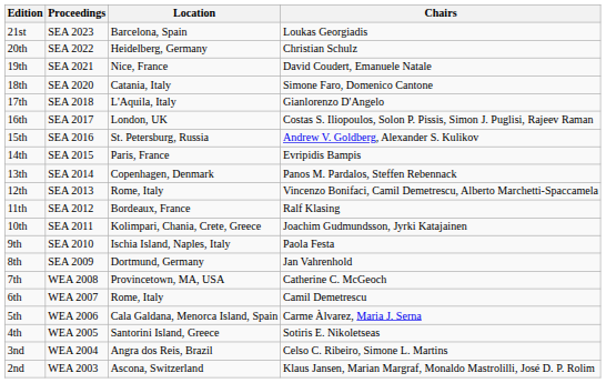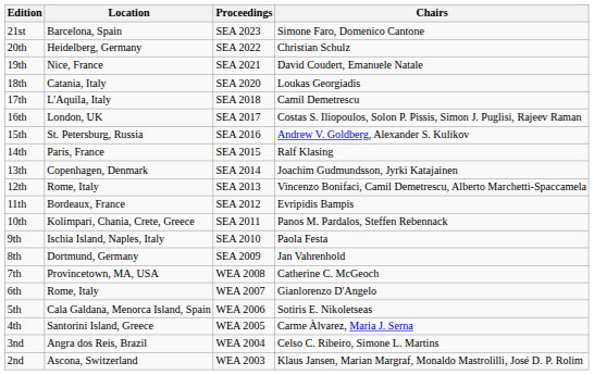columns swapped: Proceedings <-> Location
21st | Chairs: Loukas Georgiadis -> Simone Faro, Domenico Cantone
18th | Chairs: Simone Faro, Domenico Cantone -> Loukas Georgiadis
17th | Chairs: Gianlorenzo D'Angelo -> Camil Demetrescu
14th | Chairs: Evripidis Bampis -> Ralf Klasing
13th | Chairs: Panos M. Pardalos, Steffen Rebennack -> Joachim Gudmundsson, Jyrki Katajainen
11th | Chairs: Ralf Klasing -> Evripidis Bampis
10th | Chairs: Joachim Gudmundsson, Jyrki Katajainen -> Panos M. Pardalos, Steffen Rebennack
6th | Chairs: Camil Demetrescu -> Gianlorenzo D'Angelo
5th | Chairs: Carme Àlvarez, Maria J. Serna -> Sotiris E. Nikoletseas
4th | Chairs: Sotiris E. Nikoletseas -> Carme Àlvarez, Maria J. Serna
